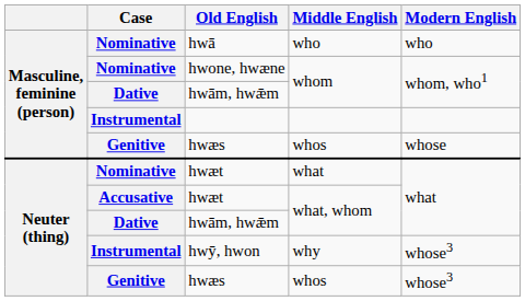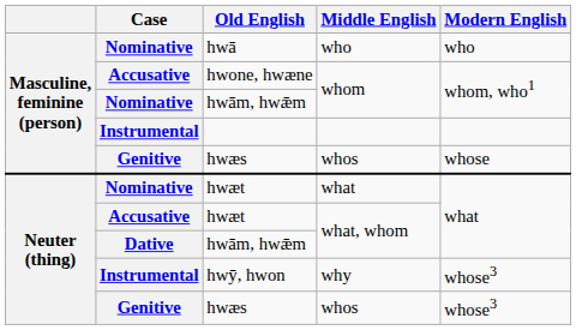hwone, hwæne | Case: Nominative -> Accusative
hwām, hwǣm / whom | Case: Dative -> Nominative
